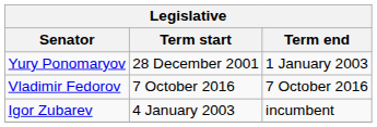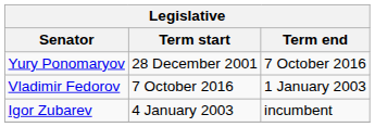Yury Ponomaryov | Term end: 1 January 2003 -> 7 October 2016
Vladimir Fedorov | Term end: 7 October 2016 -> 1 January 2003
